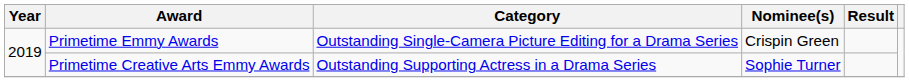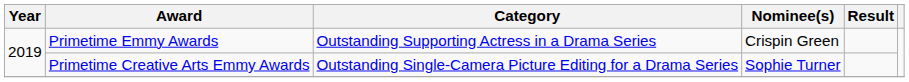Primetime Emmy Awards | Category: Outstanding Single-Camera Picture Editing for a Drama Series -> Outstanding Supporting Actress in a Drama Series
Primetime Creative Arts Emmy Awards | Category: Outstanding Supporting Actress in a Drama Series -> Outstanding Single-Camera Picture Editing for a Drama Series
